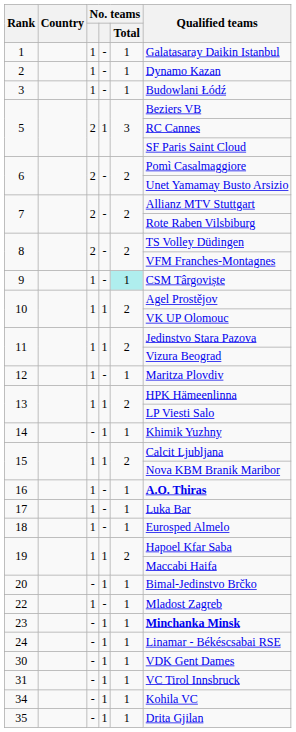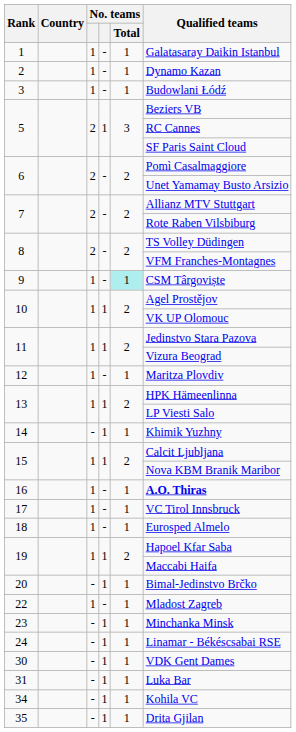17 | Qualified teams: Luka Bar -> VC Tirol Innsbruck
23 | Qualified teams: bold -> normal
31 | Qualified teams: VC Tirol Innsbruck -> Luka Bar
